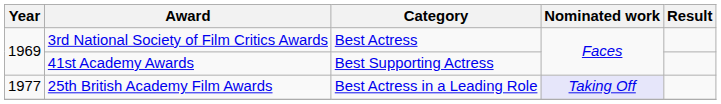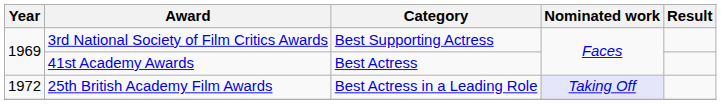3rd National Society of Film Critics Awards | Category: Best Actress -> Best Supporting Actress
41st Academy Awards | Category: Best Supporting Actress -> Best Actress
25th British Academy Film Awards | Year: 1977 -> 1972
